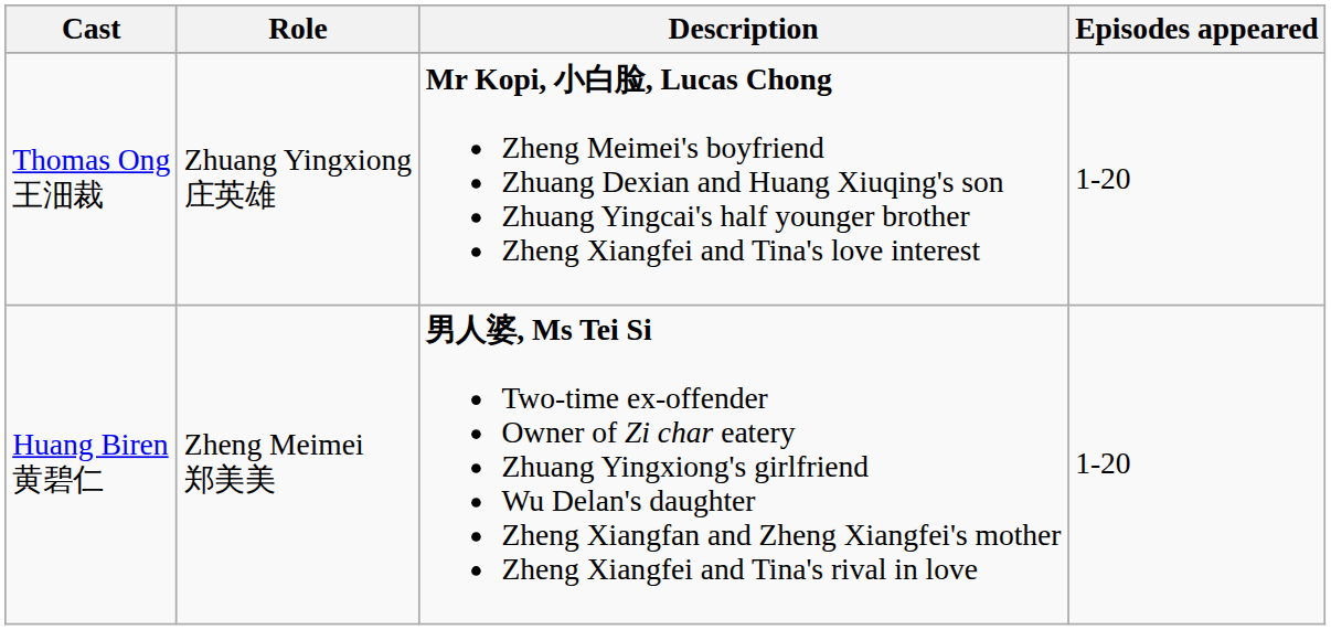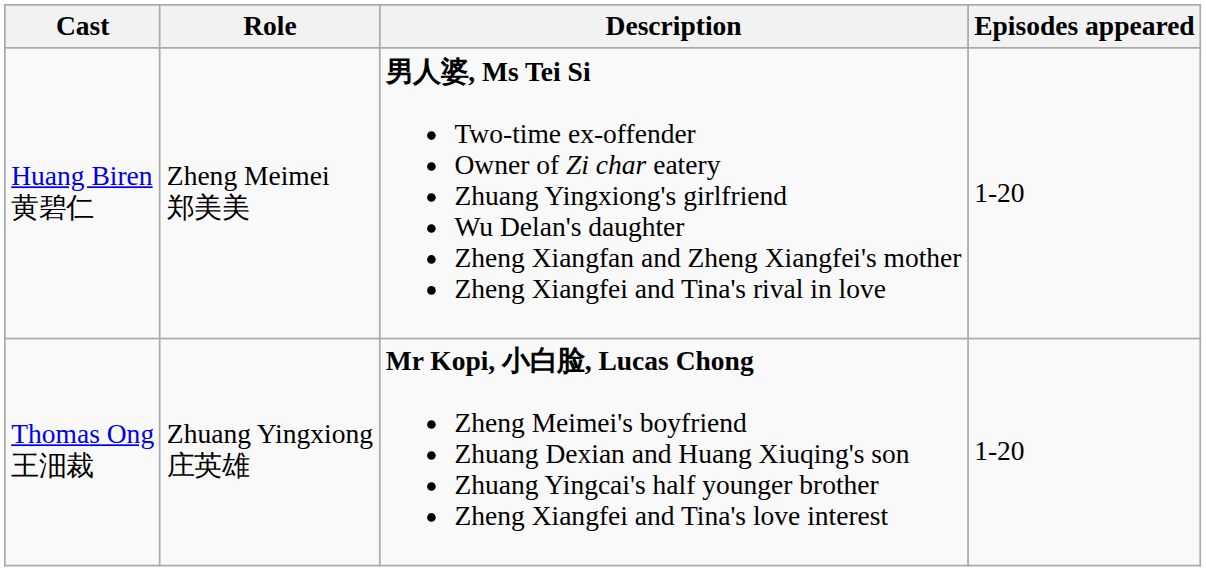rows swapped: Huang Biren 黄碧仁 <-> Thomas Ong 王沺裁
